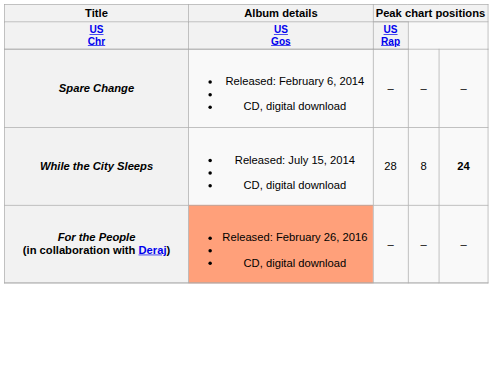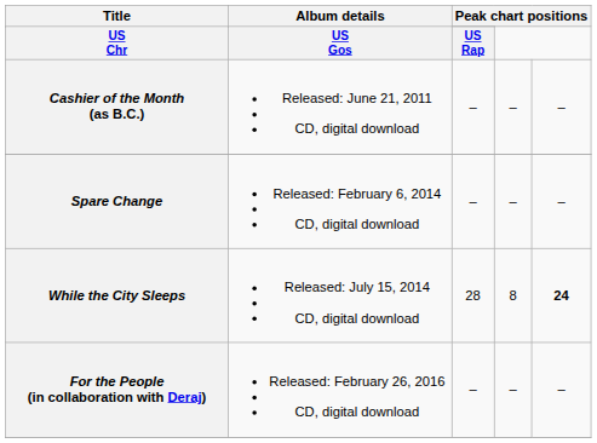+ row: Cashier of the Month (as B.C.) | Released: June 21, 2011 CD, digital download | – | – | –
For the People (in collaboration with Deraj) | Album details: lightsalmon background -> no background
